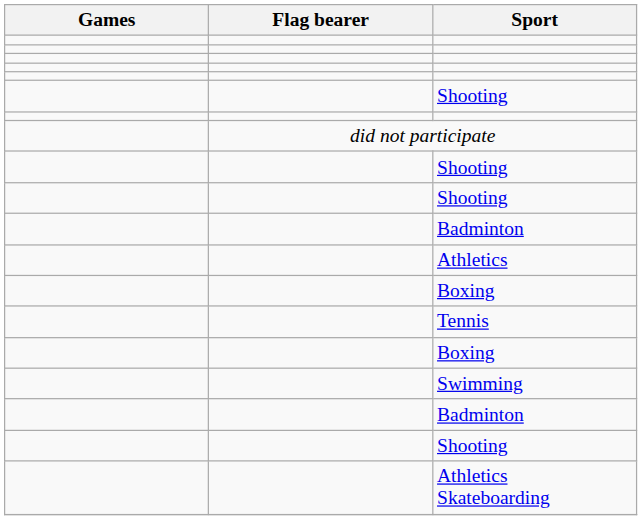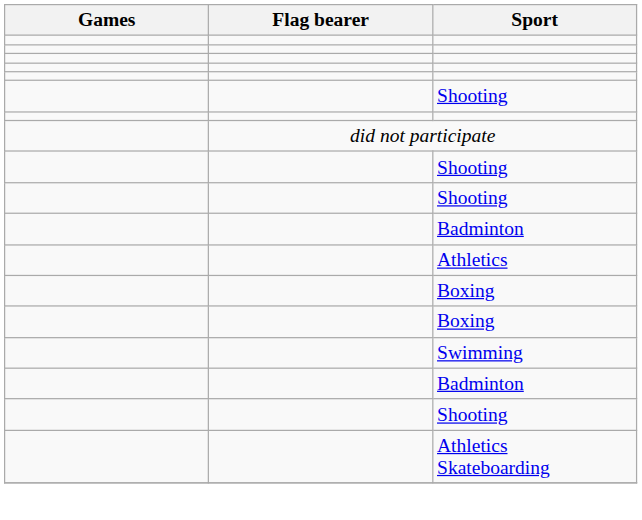- row: Tennis
